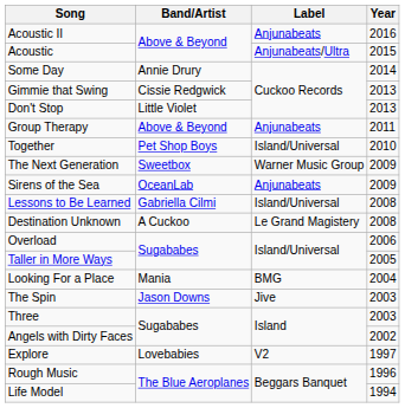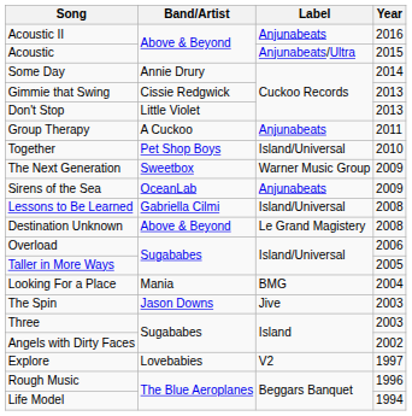Group Therapy | Band/Artist: Above & Beyond -> A Cuckoo
Destination Unknown | Band/Artist: A Cuckoo -> Above & Beyond
